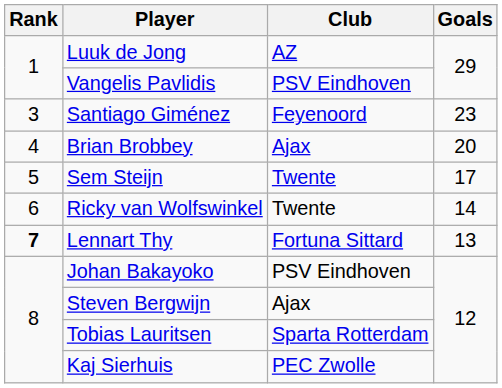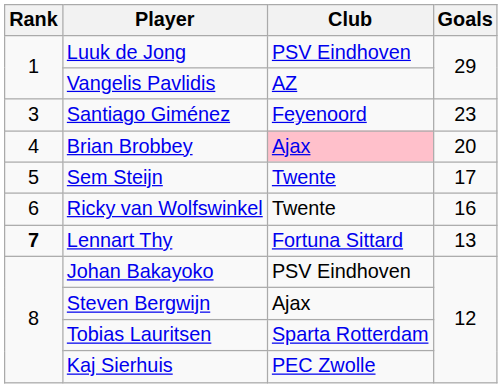Luuk de Jong | Club: AZ -> PSV Eindhoven
Vangelis Pavlidis | Club: PSV Eindhoven -> AZ
Brian Brobbey | Club: no background -> pink background
Ricky van Wolfswinkel | Goals: 14 -> 16
